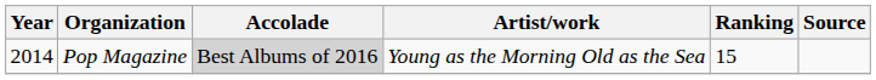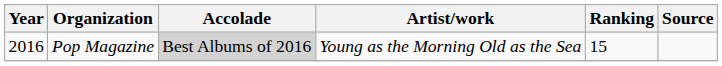Pop Magazine | Year: 2014 -> 2016
